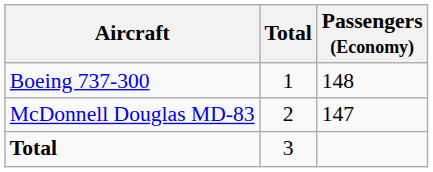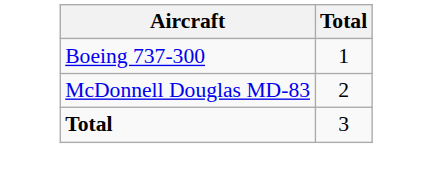- column: Passengers (Economy) | 148 | 147
